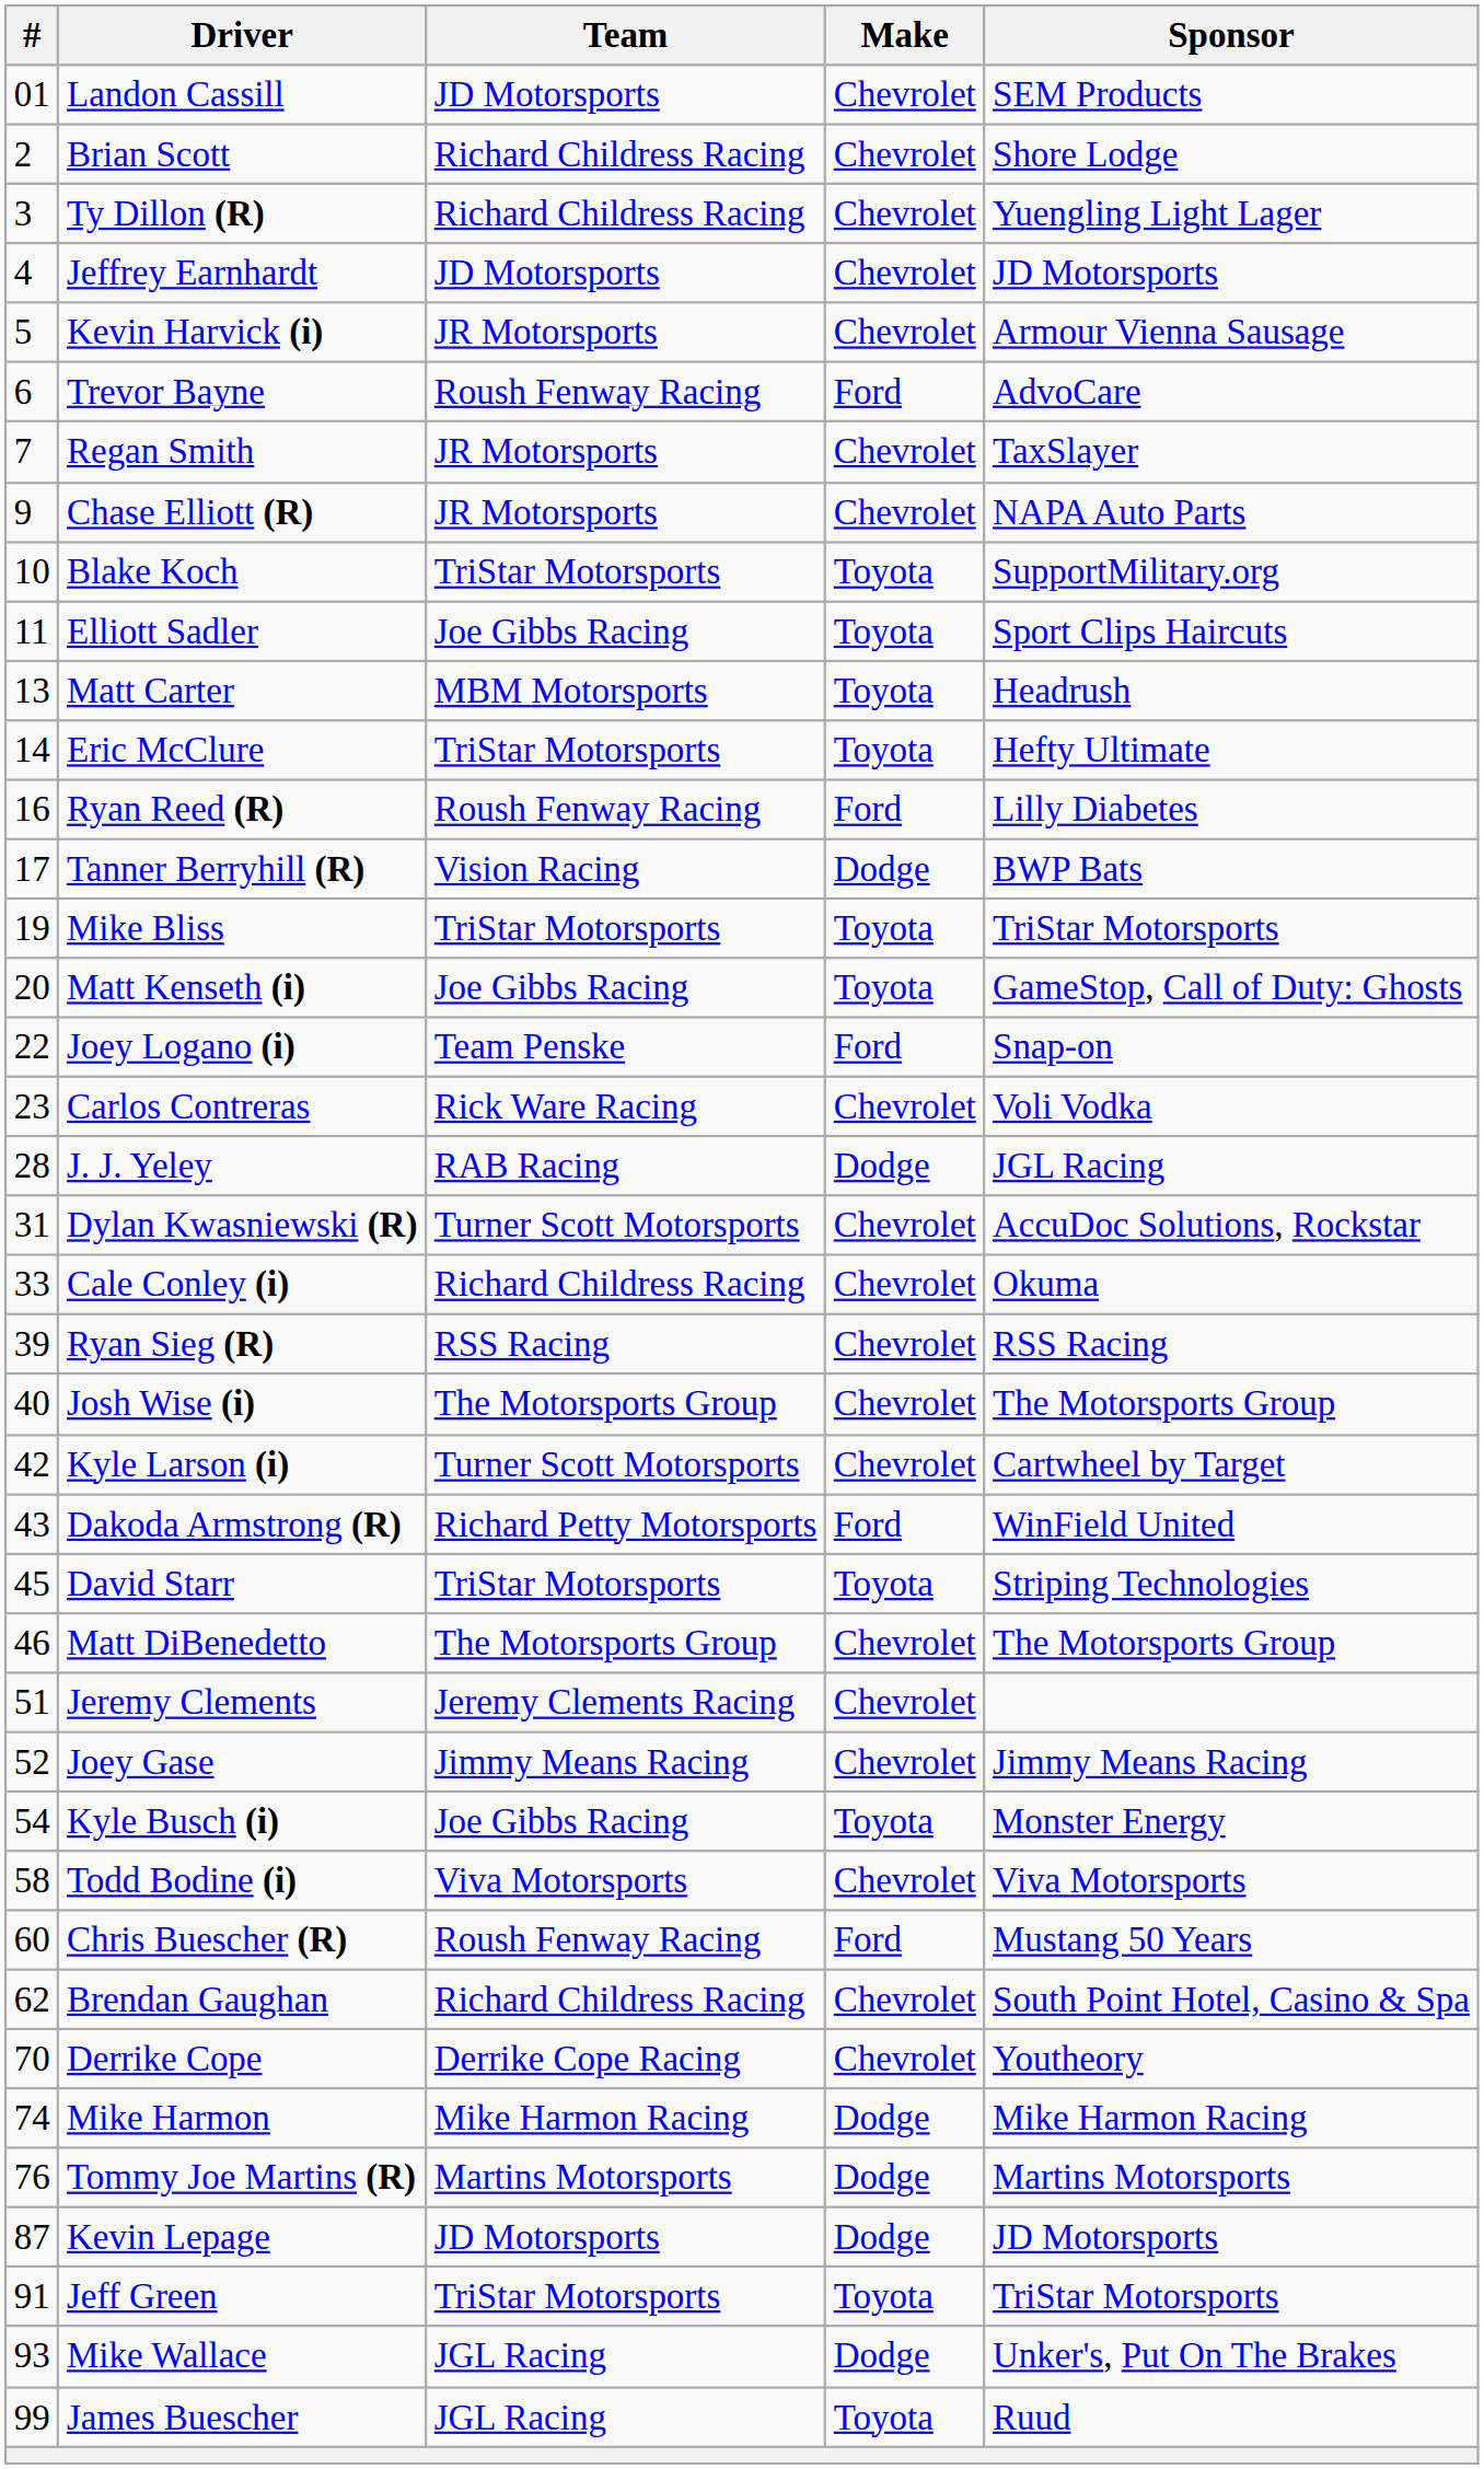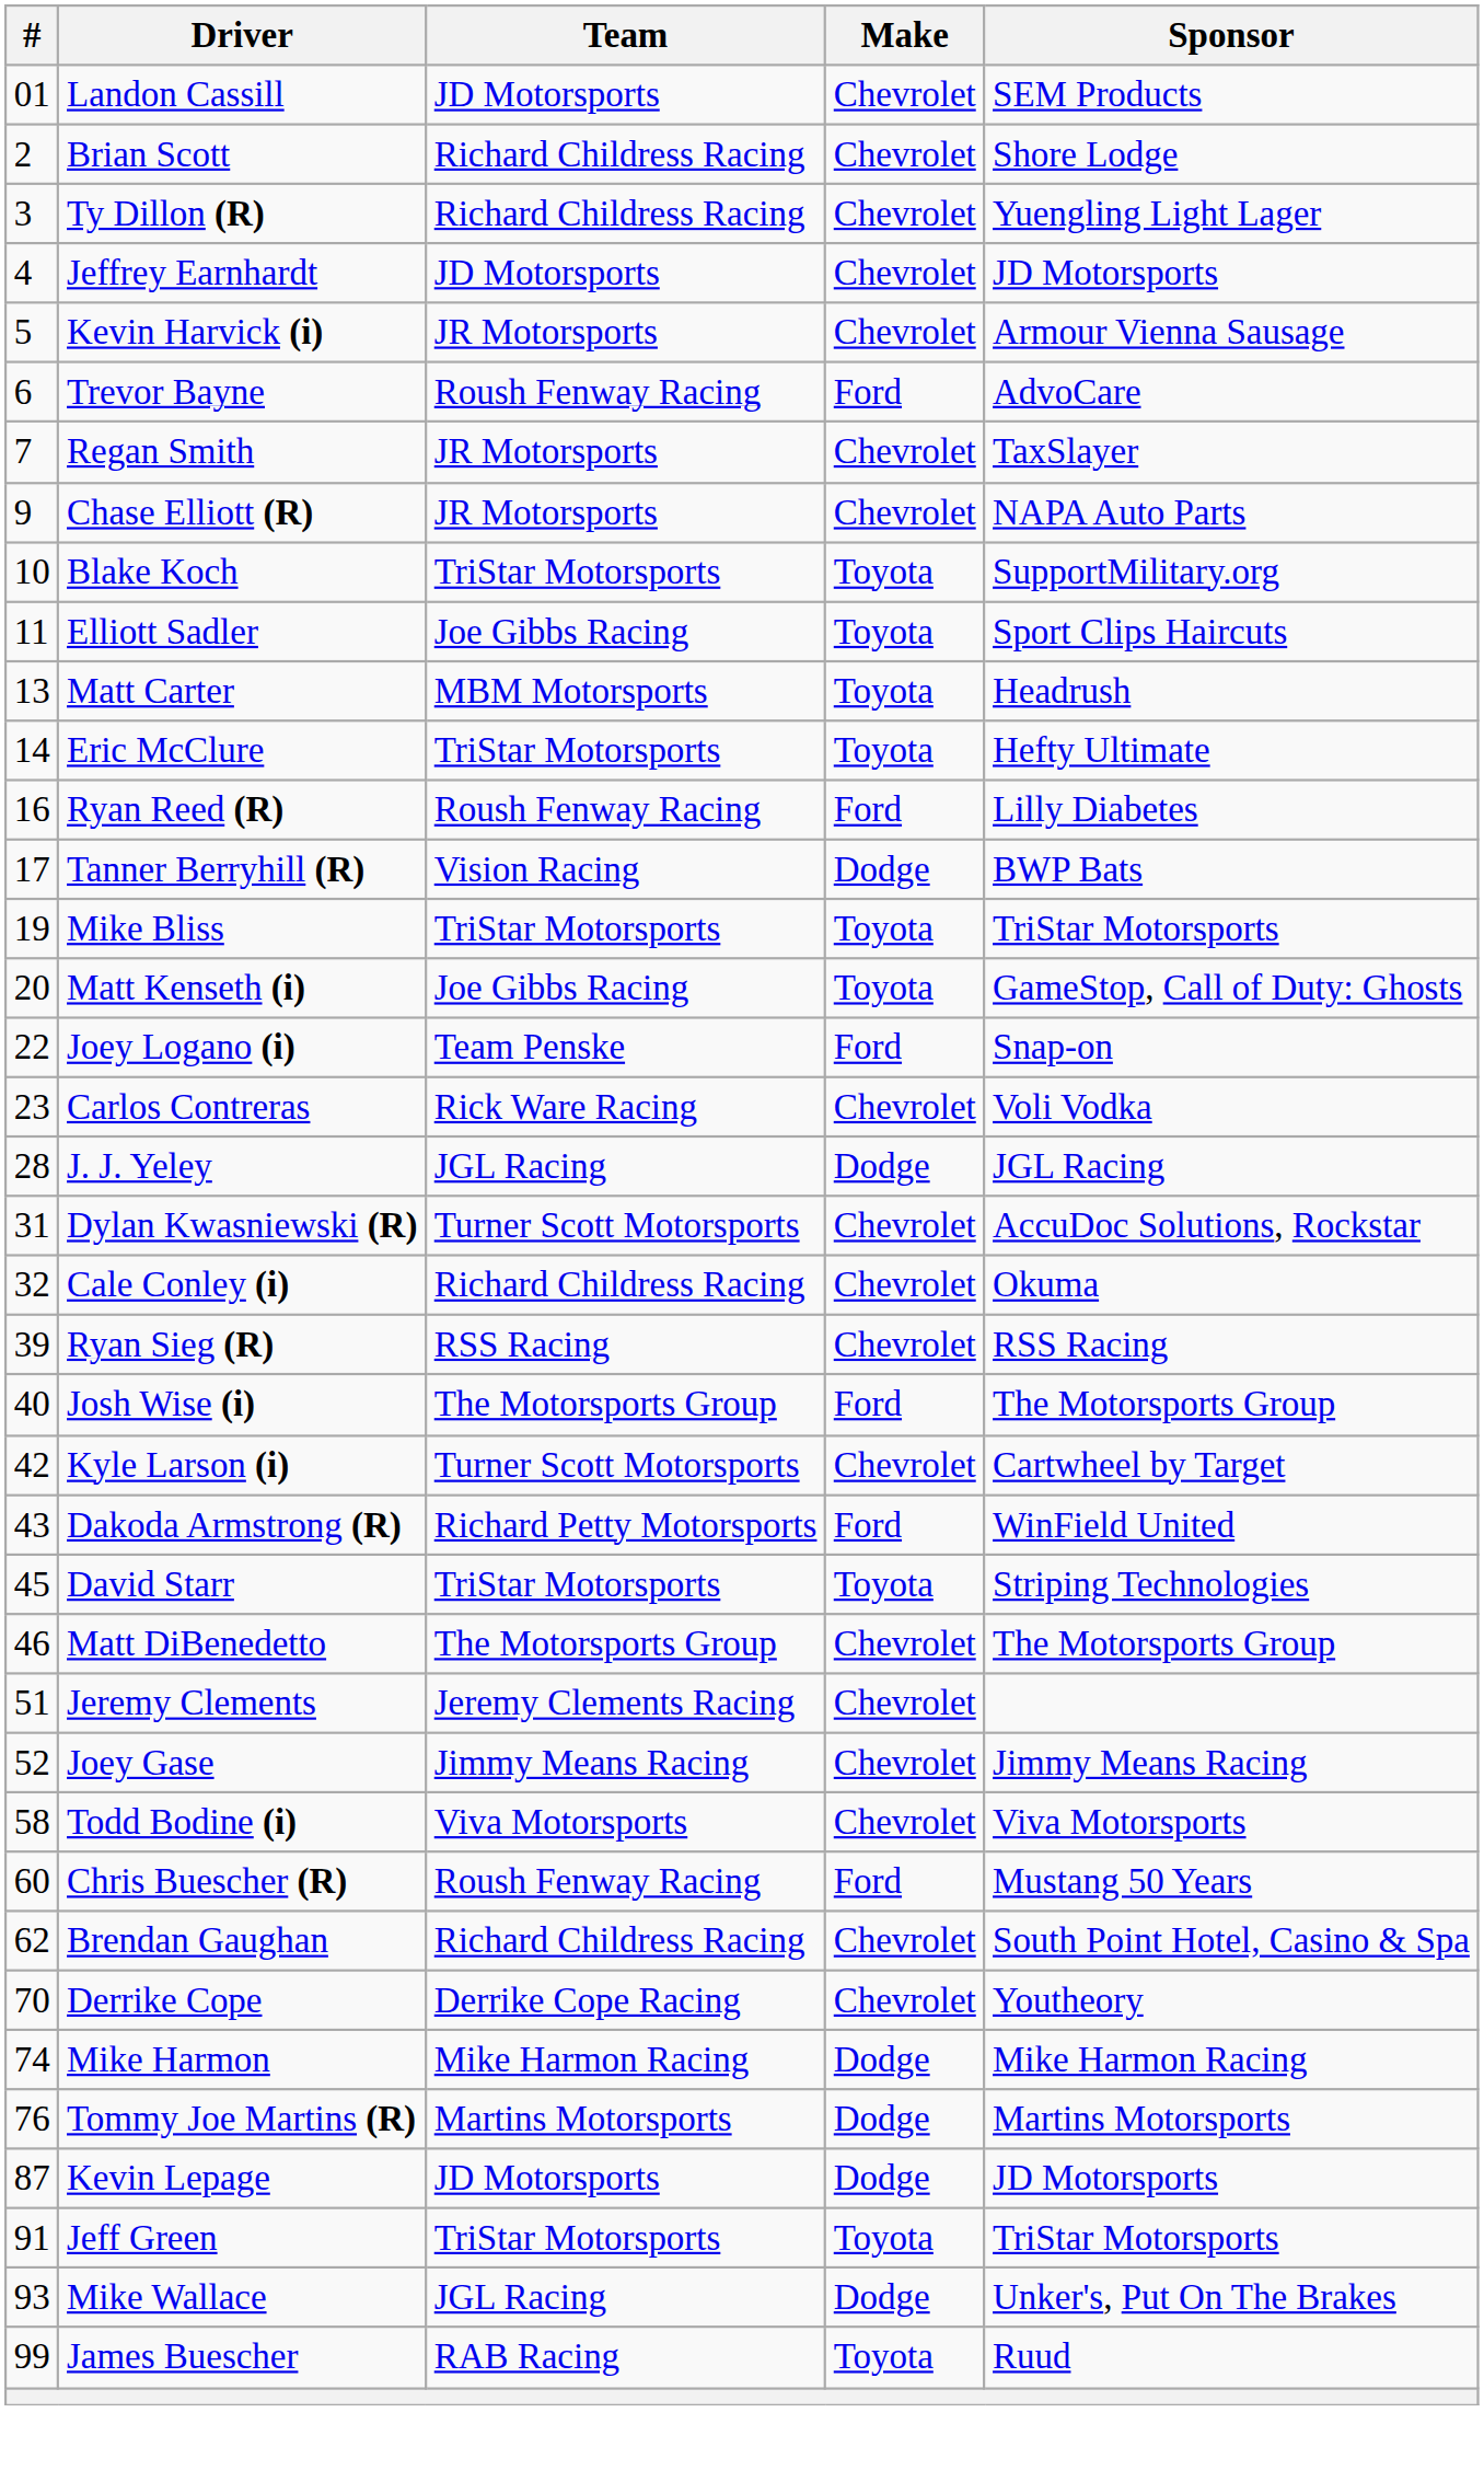J. J. Yeley | Team: RAB Racing -> JGL Racing
Cale Conley (i) | #: 33 -> 32
Josh Wise (i) | Make: Chevrolet -> Ford
- row: 54 | Kyle Busch (i) | Joe Gibbs Racing | Toyota | Monster Energy
James Buescher | Team: JGL Racing -> RAB Racing
